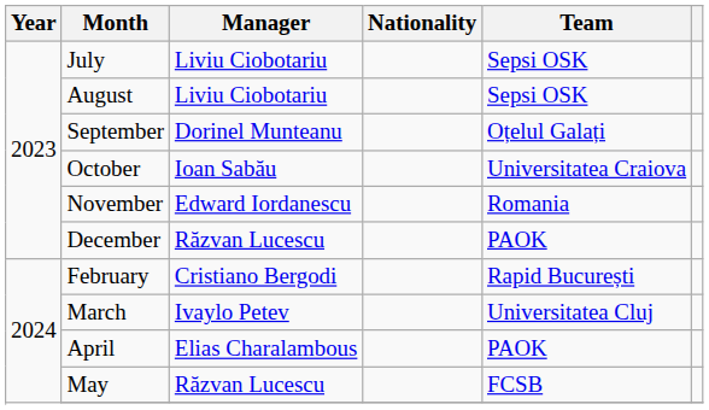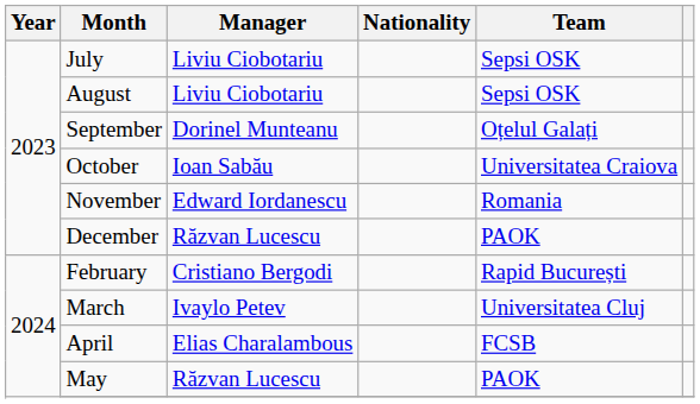April | Team: PAOK -> FCSB
May | Team: FCSB -> PAOK
